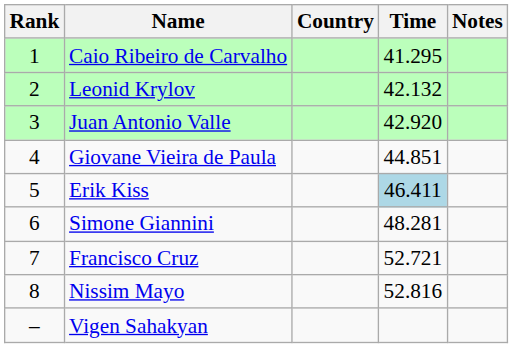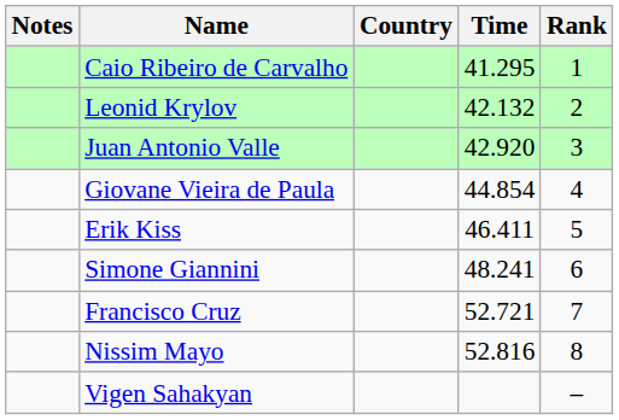columns swapped: Rank <-> Notes
Giovane Vieira de Paula | Time: 44.851 -> 44.854
Erik Kiss | Time: lightblue background -> no background
Simone Giannini | Time: 48.281 -> 48.241
